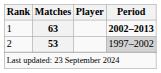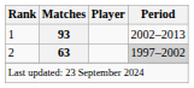1 | Matches: 63 -> 93
1 | Period: bold -> normal
2 | Matches: 53 -> 63
